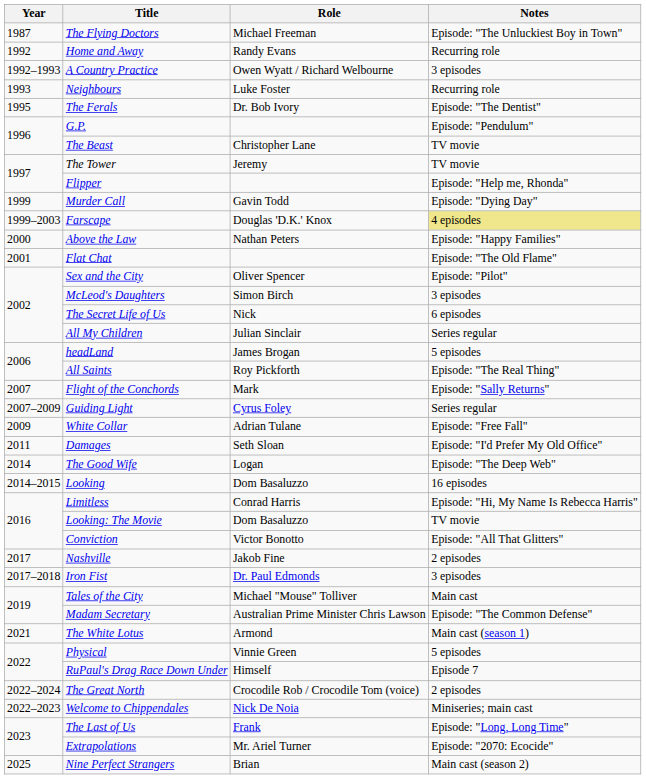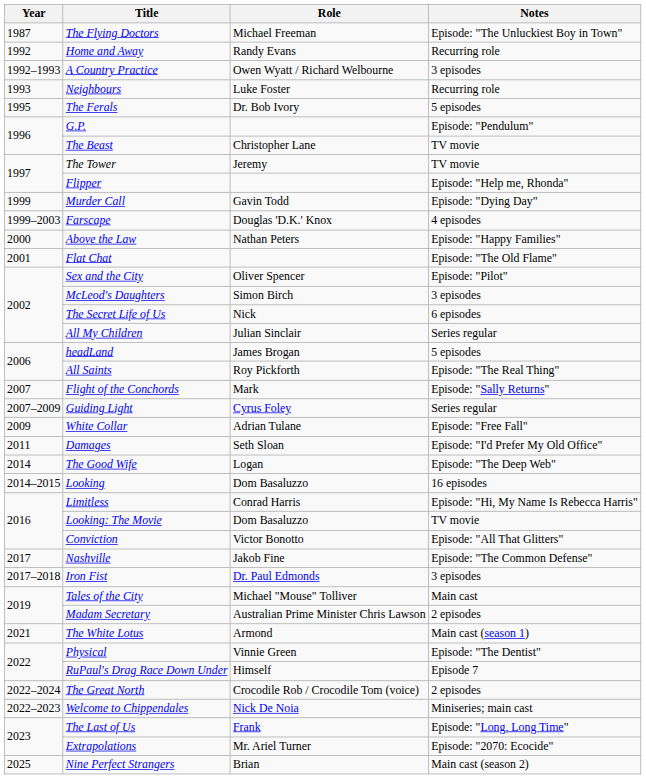The Ferals | Notes: Episode: "The Dentist" -> 5 episodes
Farscape | Notes: khaki background -> no background
Nashville | Notes: 2 episodes -> Episode: "The Common Defense"
Madam Secretary | Notes: Episode: "The Common Defense" -> 2 episodes
Physical | Notes: 5 episodes -> Episode: "The Dentist"
